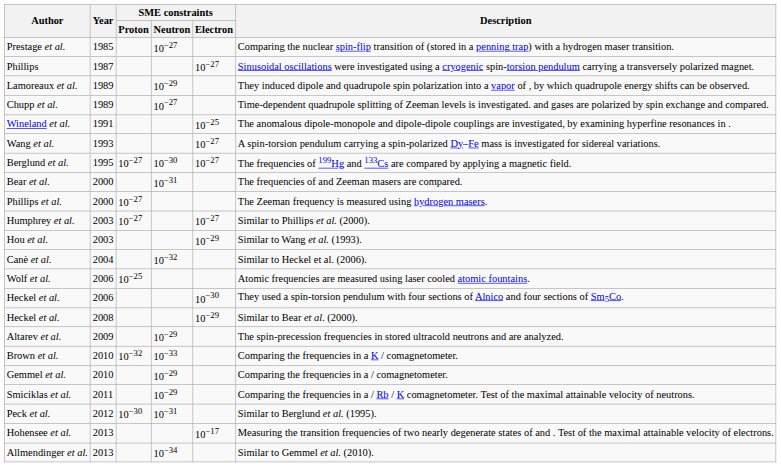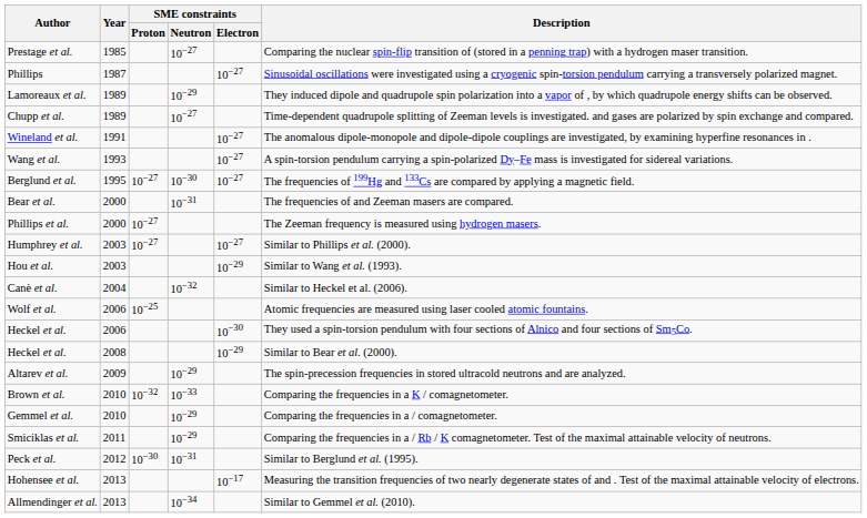Wineland et al. | SME constraints / Electron: 10−25 -> 10−27
